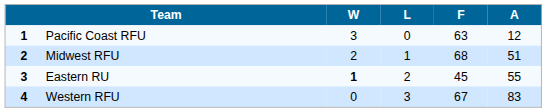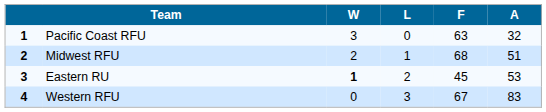Pacific Coast RFU | A: 12 -> 32
Eastern RU | A: 55 -> 53
